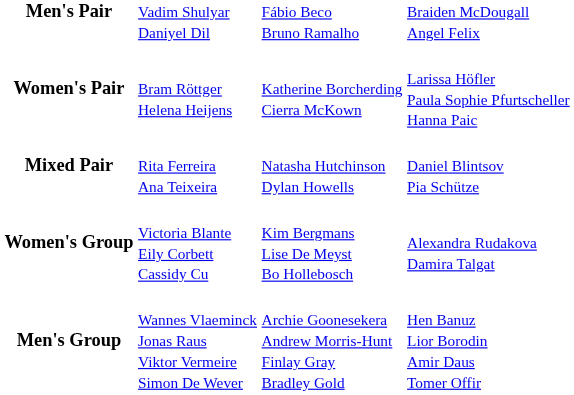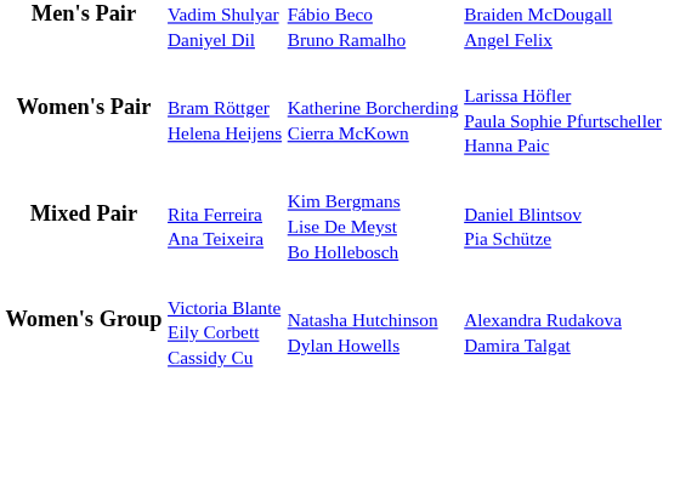Mixed Pair | column 3: Natasha Hutchinson Dylan Howells -> Kim Bergmans Lise De Meyst Bo Hollebosch
Women's Group | column 3: Kim Bergmans Lise De Meyst Bo Hollebosch -> Natasha Hutchinson Dylan Howells
- row: Men's Group | Wannes Vlaeminck Jonas Raus Viktor Vermeire Simon De Wever | Archie Goonesekera Andrew Morris-Hunt Finlay Gray Bradley Gold | Hen Banuz Lior Borodin Amir Daus Tomer Offir
